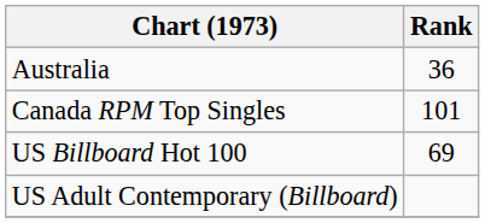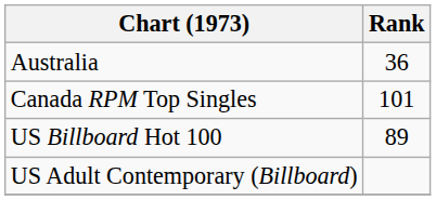US Billboard Hot 100 | Rank: 69 -> 89
